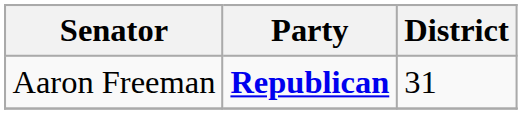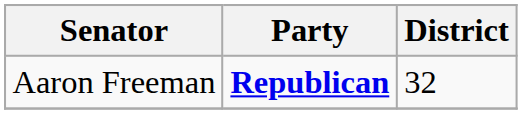Aaron Freeman | District: 31 -> 32
